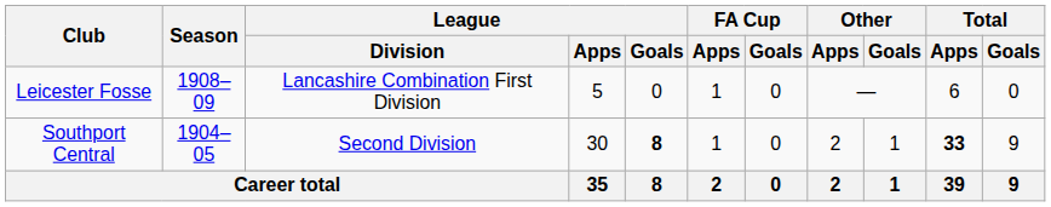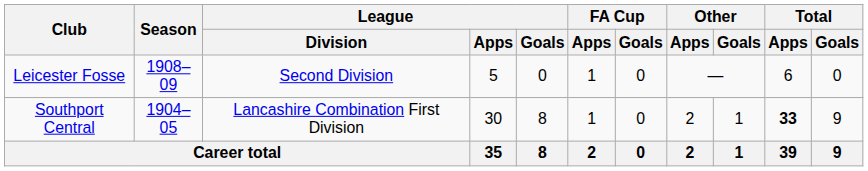Leicester Fosse | League / Division: Lancashire Combination First Division -> Second Division
Southport Central | League / Division: Second Division -> Lancashire Combination First Division
Southport Central | League / Goals: bold -> normal
